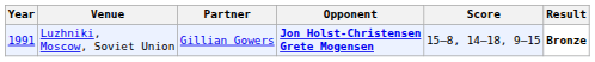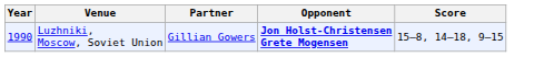- column: Result | Bronze
Luzhniki, Moscow, Soviet Union | Year: 1991 -> 1990
